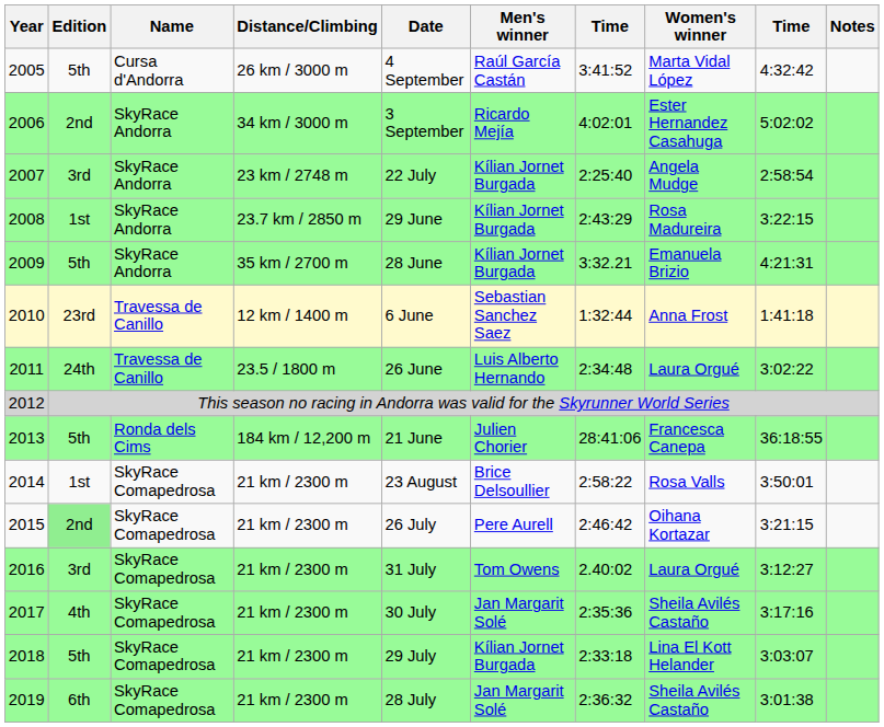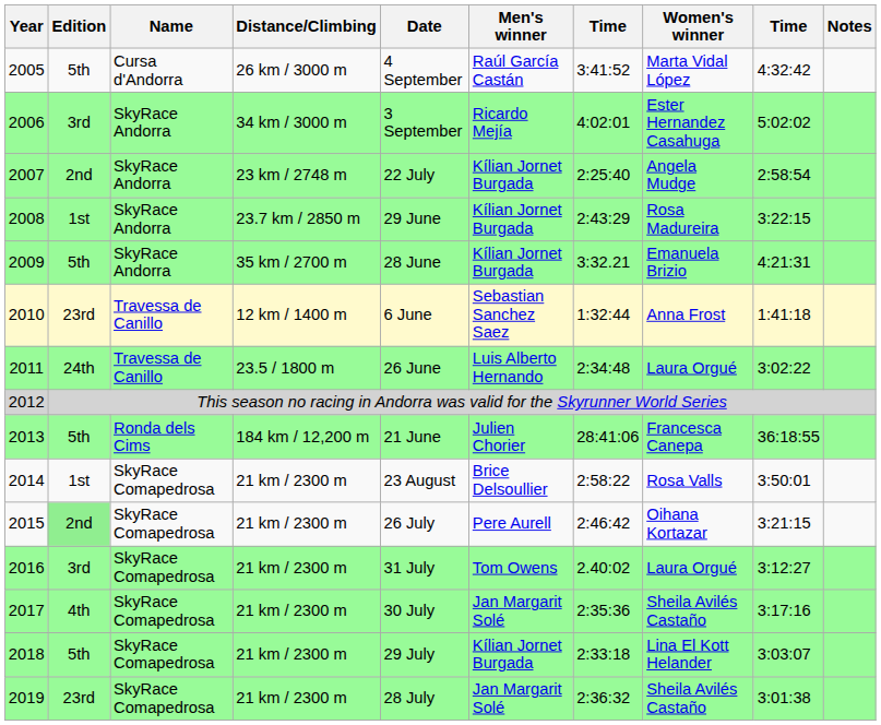2006 | Edition: 2nd -> 3rd
2007 | Edition: 3rd -> 2nd
2019 | Edition: 6th -> 23rd
